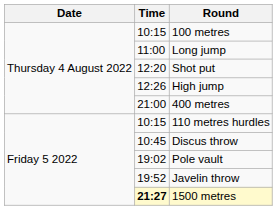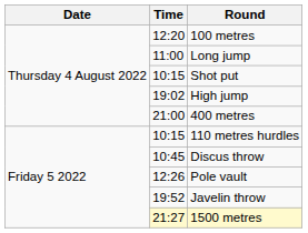100 metres | Time: 10:15 -> 12:20
Shot put | Time: 12:20 -> 10:15
High jump | Time: 12:26 -> 19:02
Pole vault | Time: 19:02 -> 12:26
1500 metres | Time: bold -> normal
